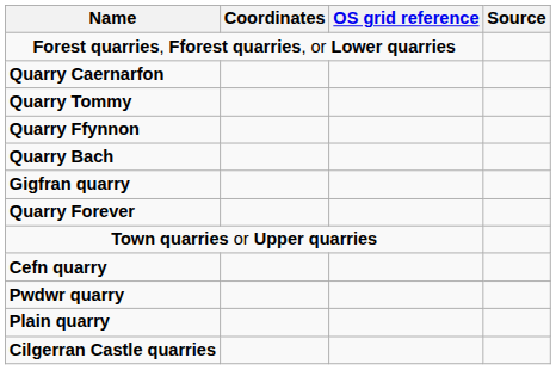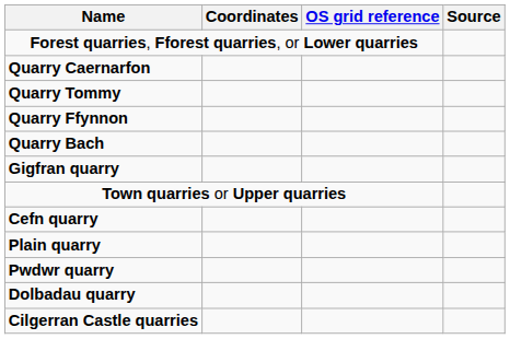- row: Quarry Forever
rows swapped: Plain quarry <-> Pwdwr quarry
+ row: Dolbadau quarry
